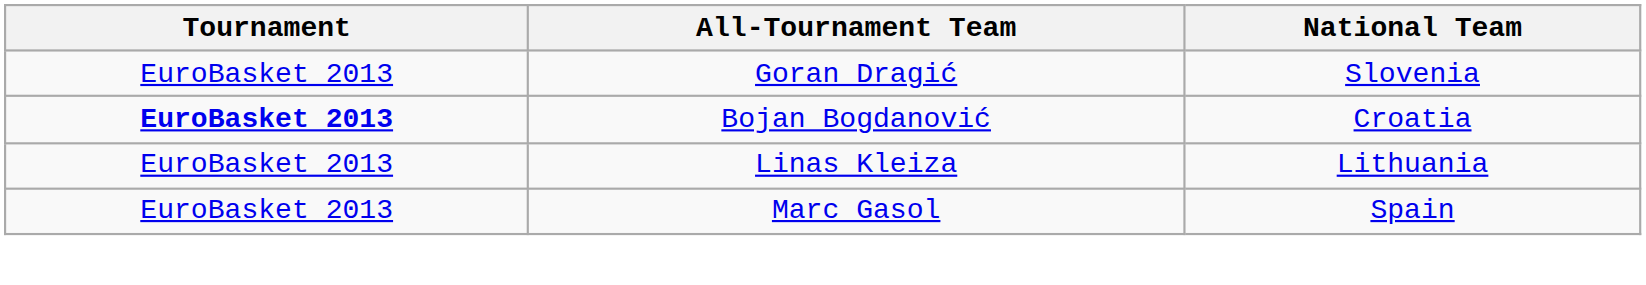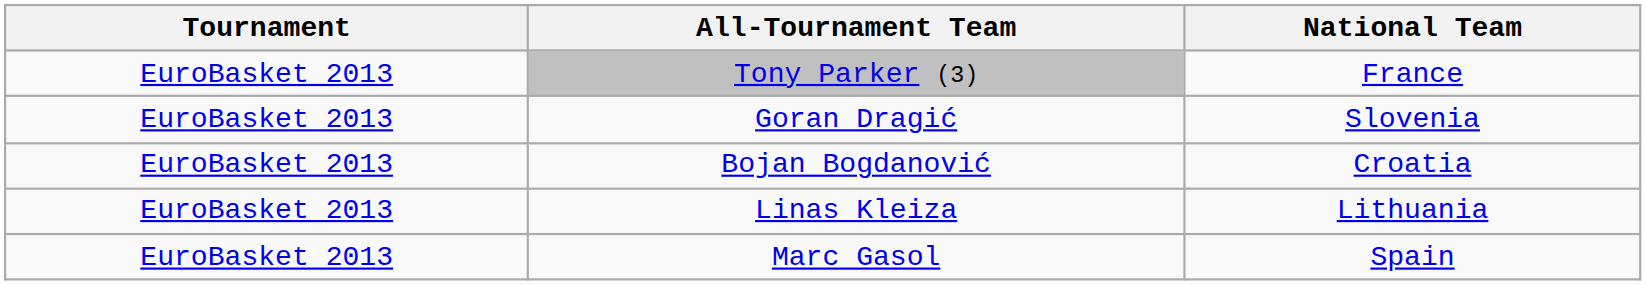+ row: EuroBasket 2013 | Tony Parker (3) | France
Bojan Bogdanović | Tournament: bold -> normal
